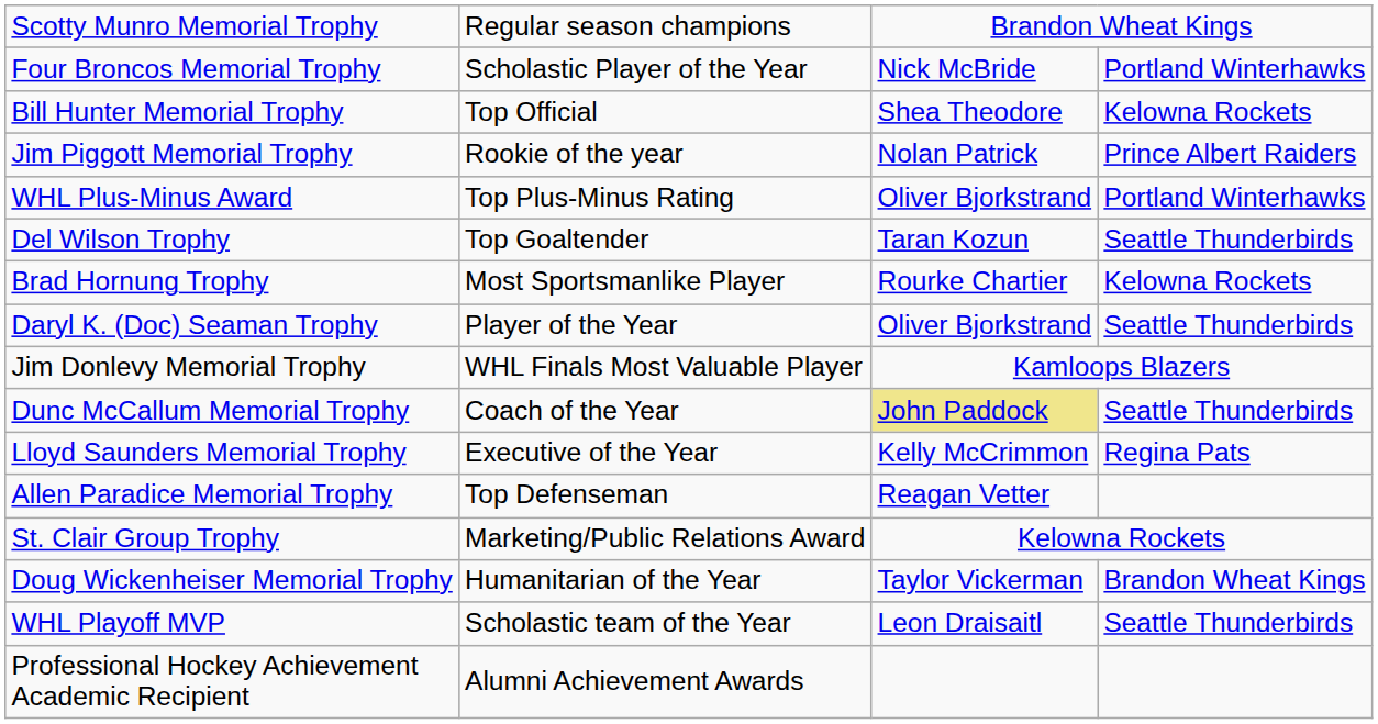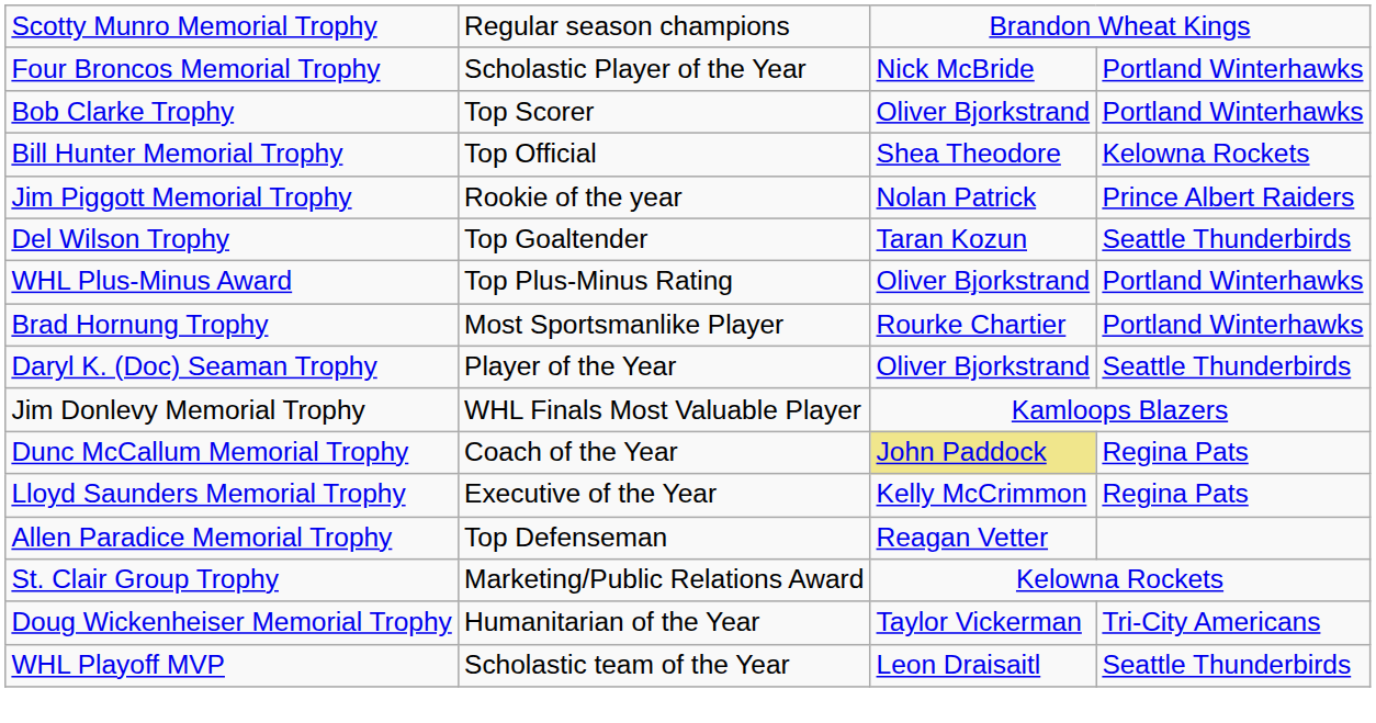+ row: Bob Clarke Trophy | Top Scorer | Oliver Bjorkstrand | Portland Winterhawks
rows swapped: Del Wilson Trophy <-> WHL Plus-Minus Award
Brad Hornung Trophy | column 4: Kelowna Rockets -> Portland Winterhawks
Dunc McCallum Memorial Trophy | column 4: Seattle Thunderbirds -> Regina Pats
Doug Wickenheiser Memorial Trophy | column 4: Brandon Wheat Kings -> Tri-City Americans
- row: Professional Hockey Achievement Academic Recipient | Alumni Achievement Awards
